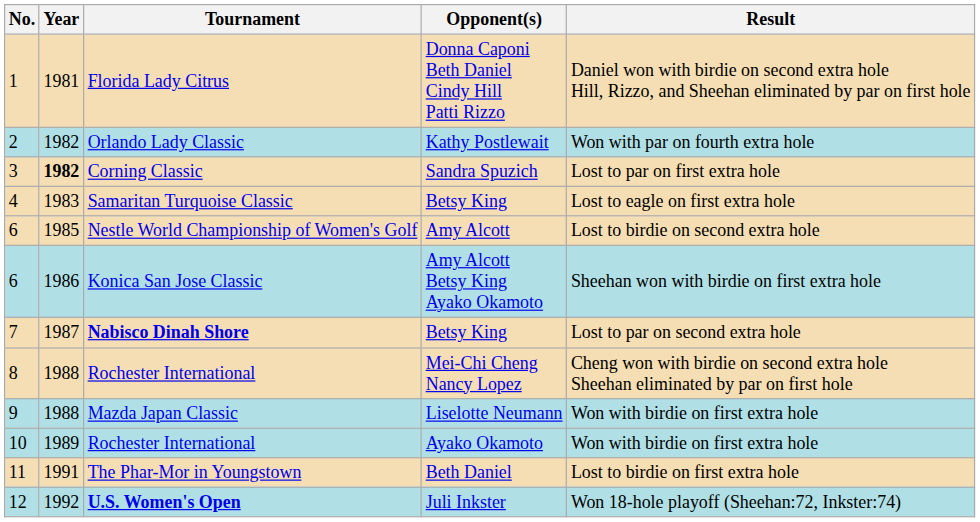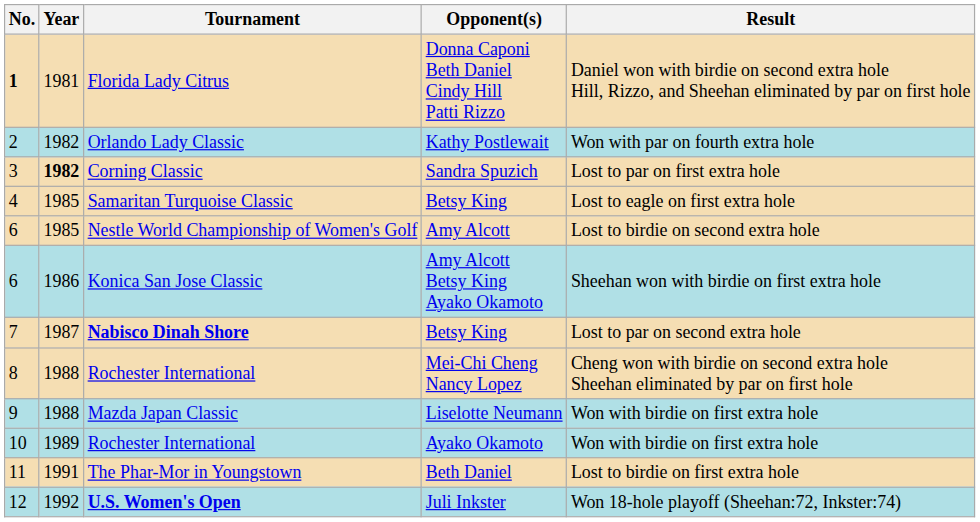Florida Lady Citrus | No.: normal -> bold
Samaritan Turquoise Classic | Year: 1983 -> 1985
